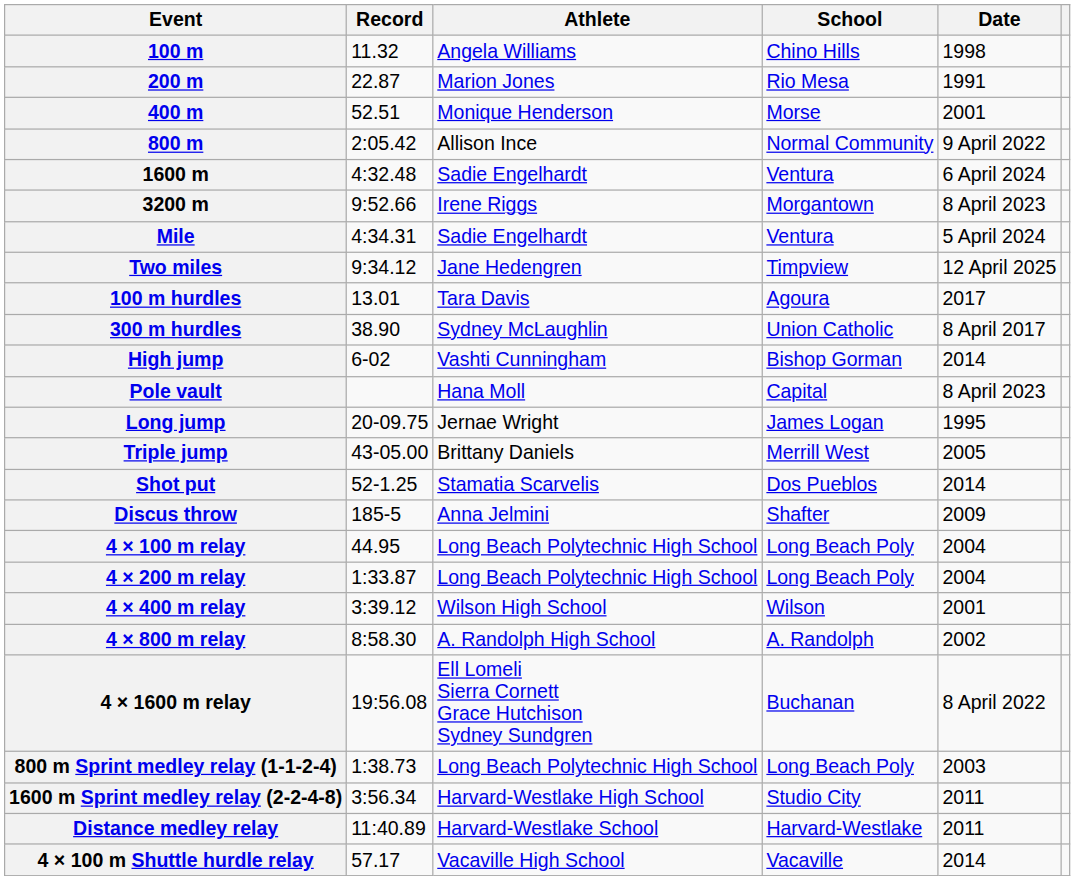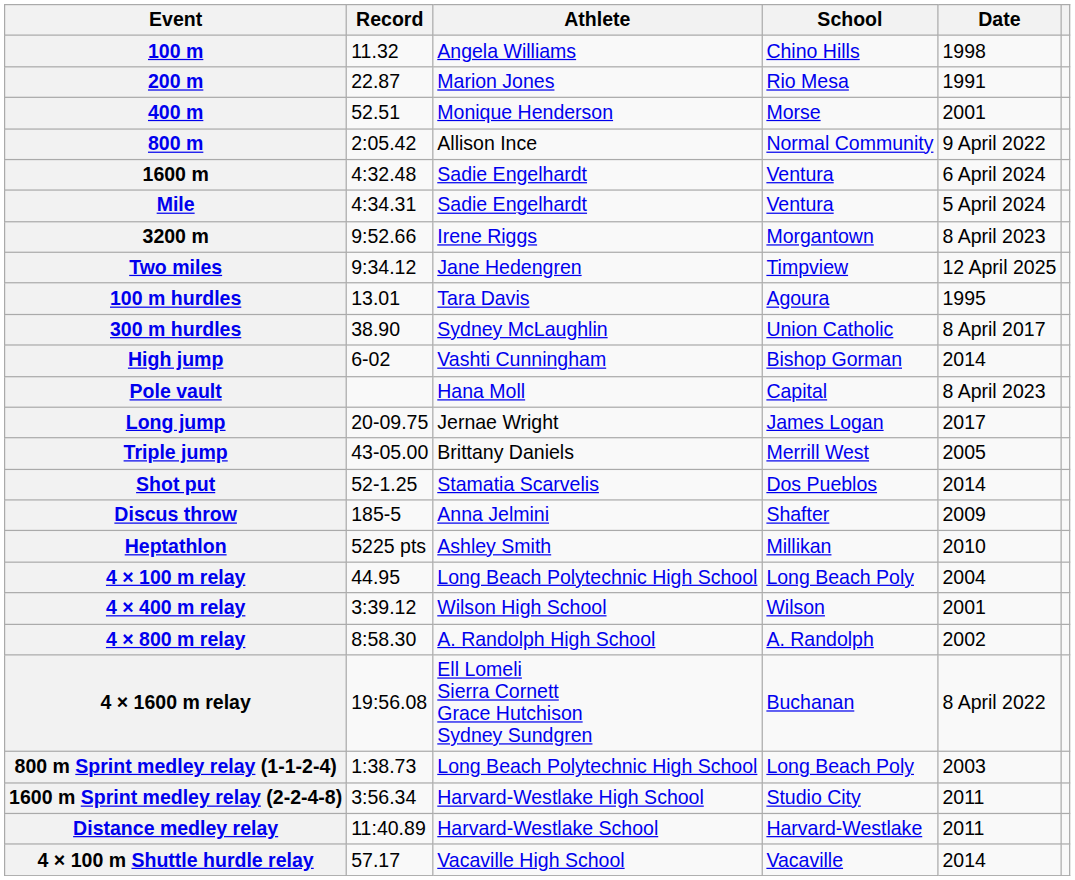rows swapped: Mile <-> 3200 m
100 m hurdles | Date: 2017 -> 1995
Long jump | Date: 1995 -> 2017
+ row: Heptathlon | 5225 pts | Ashley Smith | Millikan | 2010
- row: 4 × 200 m relay | 1:33.87 | Long Beach Polytechnic High School | Long Beach Poly | 2004
